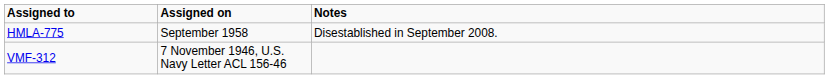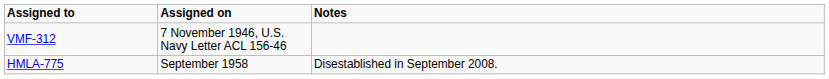rows swapped: VMF-312 <-> HMLA-775
